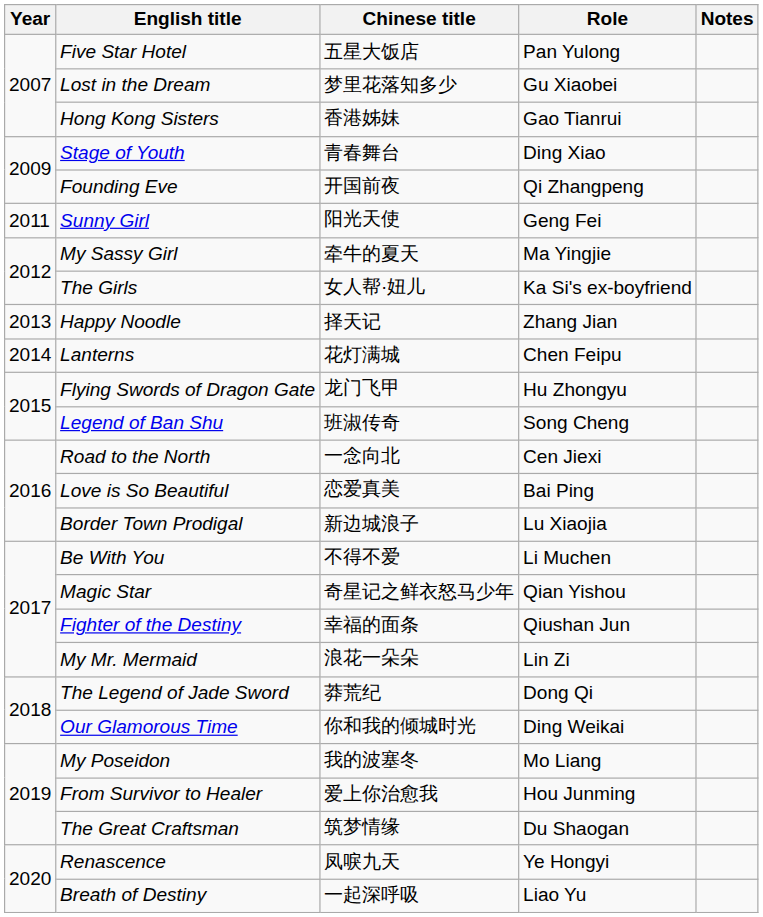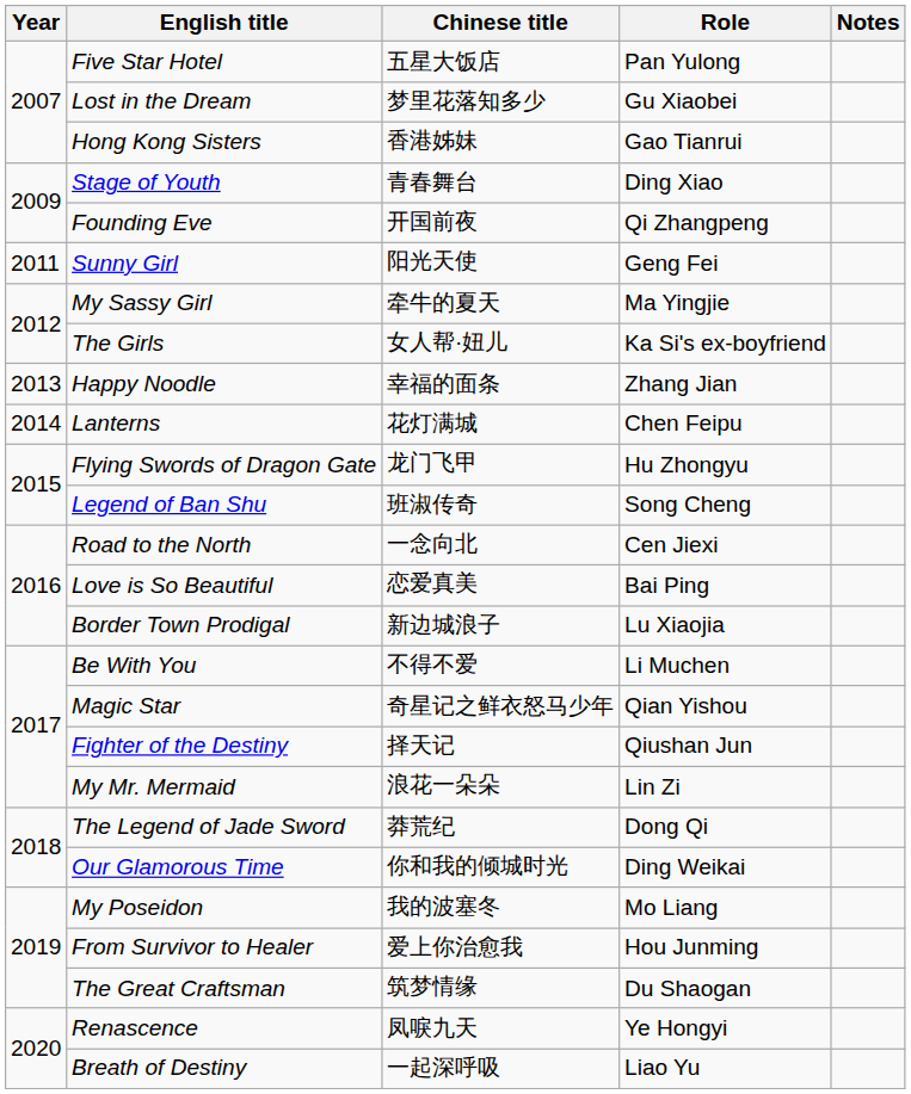Happy Noodle | Chinese title: 择天记 -> 幸福的面条
Fighter of the Destiny | Chinese title: 幸福的面条 -> 择天记
